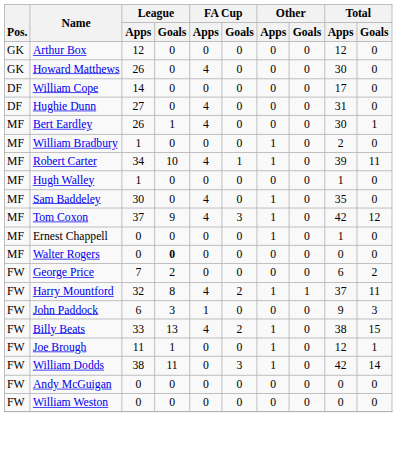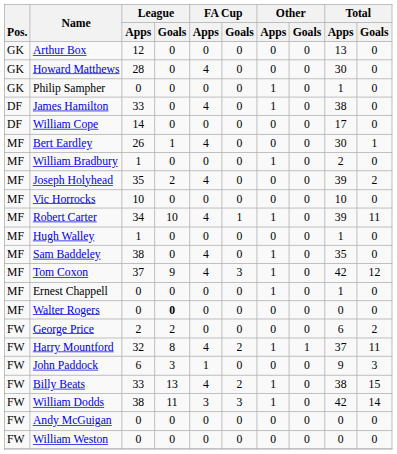Arthur Box | Total / Apps: 12 -> 13
Howard Matthews | League / Apps: 26 -> 28
+ row: GK | Philip Sampher | 0 | 0 | 0 | 0 | 1 | 0 | 1 | 0
+ row: DF | James Hamilton | 33 | 0 | 4 | 0 | 1 | 0 | 38 | 0
- row: DF | Hughie Dunn | 27 | 0 | 4 | 0 | 0 | 0 | 31 | 0
+ row: MF | Joseph Holyhead | 35 | 2 | 4 | 0 | 0 | 0 | 39 | 2
+ row: MF | Vic Horrocks | 10 | 0 | 0 | 0 | 0 | 0 | 10 | 0
Sam Baddeley | League / Apps: 30 -> 38
George Price | League / Apps: 7 -> 2
- row: FW | Joe Brough | 11 | 1 | 0 | 0 | 1 | 0 | 12 | 1
William Dodds | FA Cup / Apps: 0 -> 3
